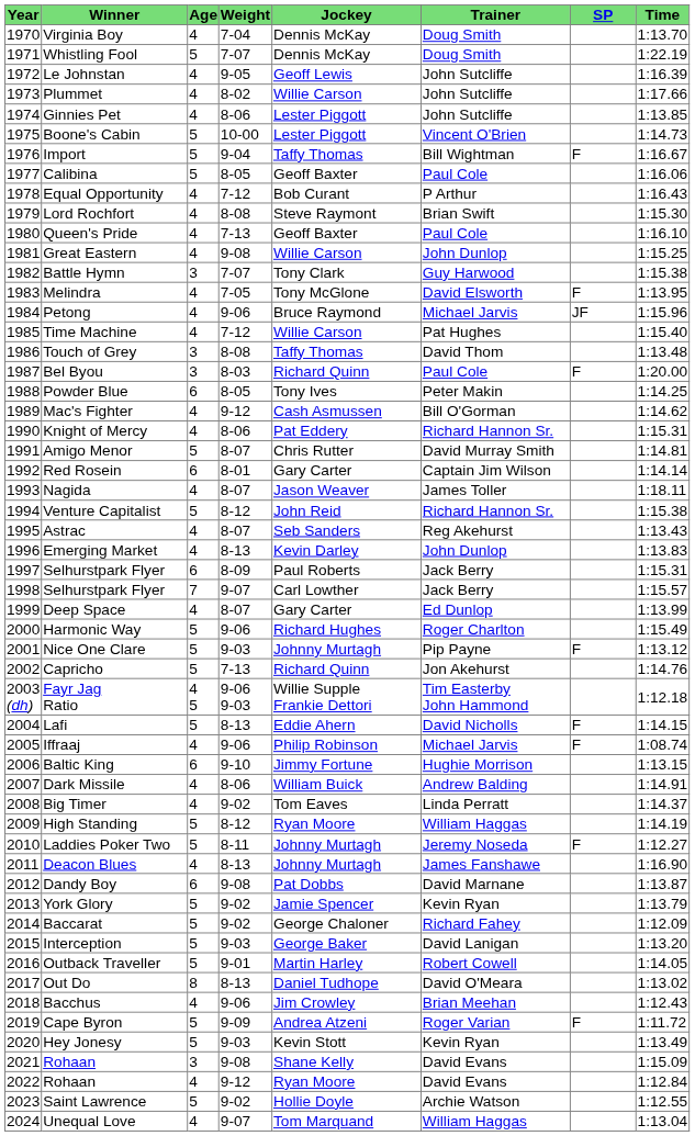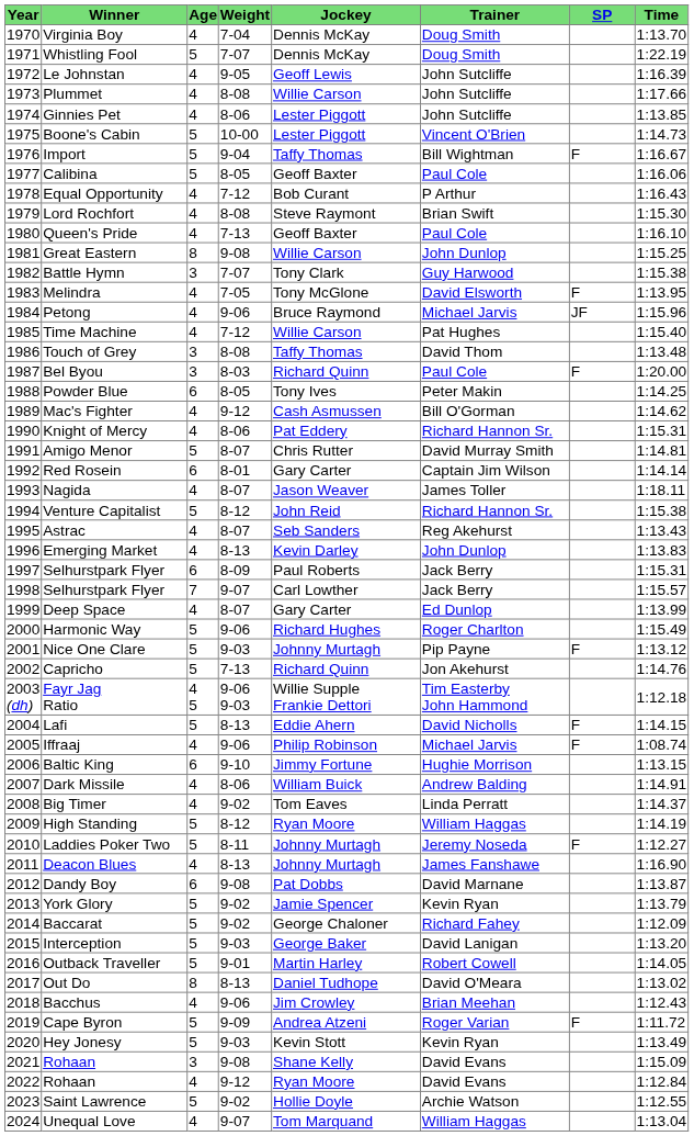Plummet | Weight: 8-02 -> 8-08
Great Eastern | Age: 4 -> 8
